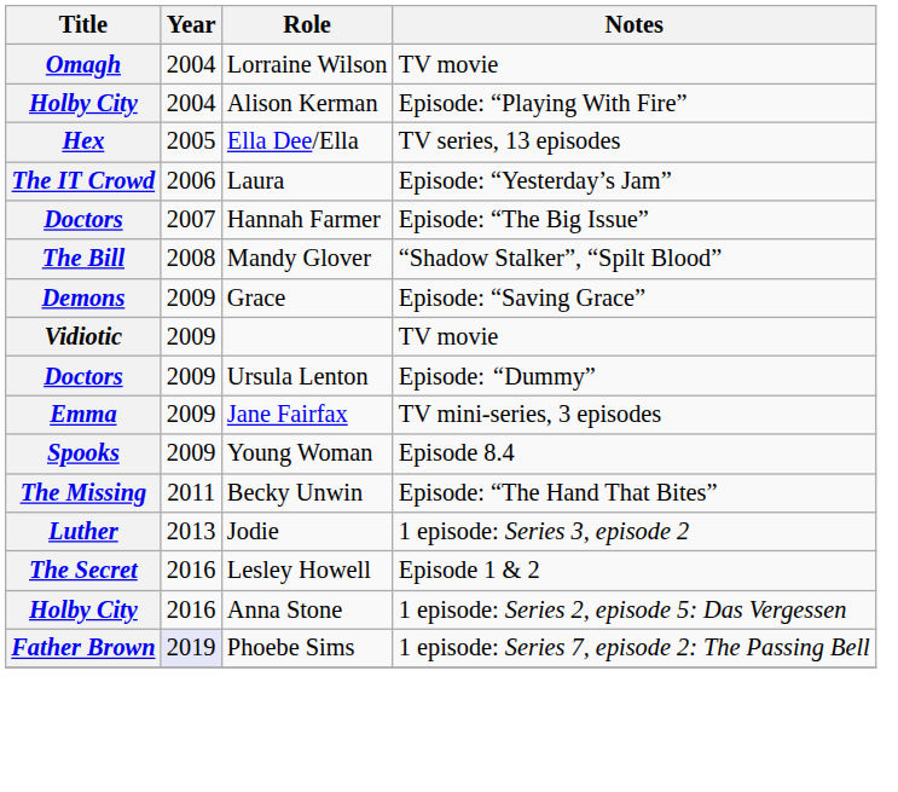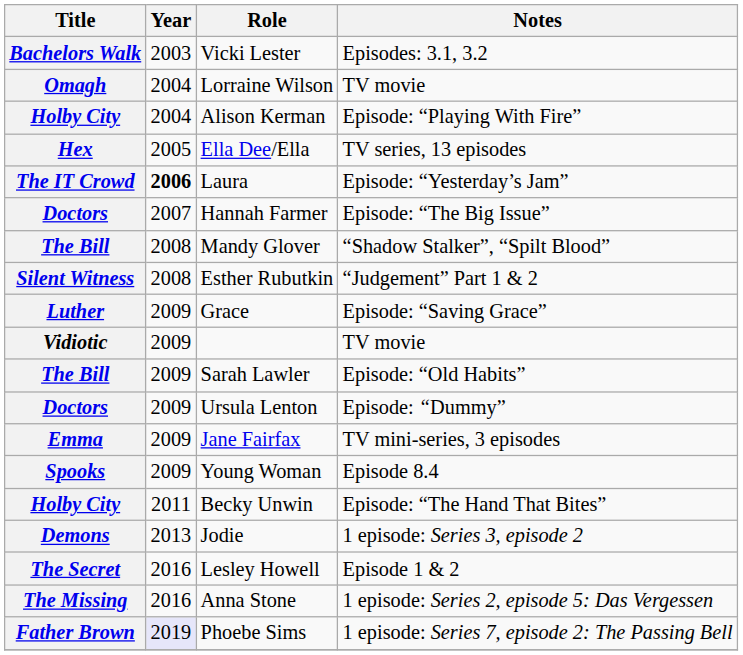+ row: Bachelors Walk | 2003 | Vicki Lester | Episodes: 3.1, 3.2
Laura | Year: normal -> bold
+ row: Silent Witness | 2008 | Esther Rubutkin | “Judgement” Part 1 & 2
Grace | Title: Demons -> Luther
+ row: The Bill | 2009 | Sarah Lawler | Episode: “Old Habits”
Becky Unwin | Title: The Missing -> Holby City
Jodie | Title: Luther -> Demons
Anna Stone | Title: Holby City -> The Missing
